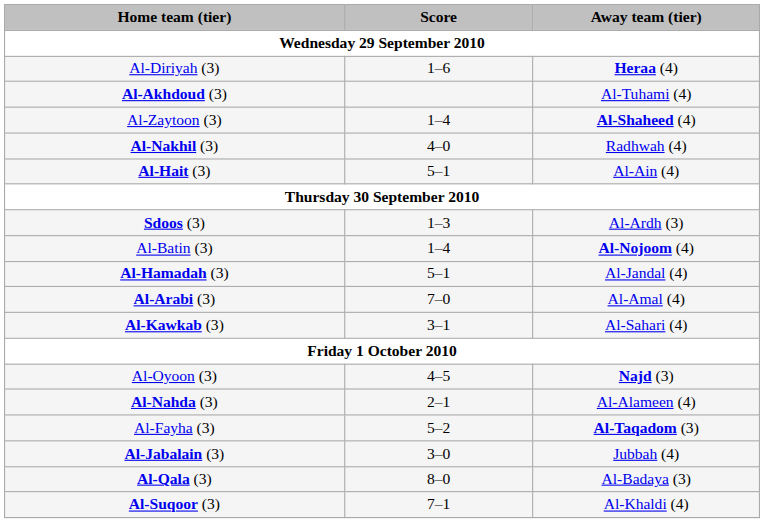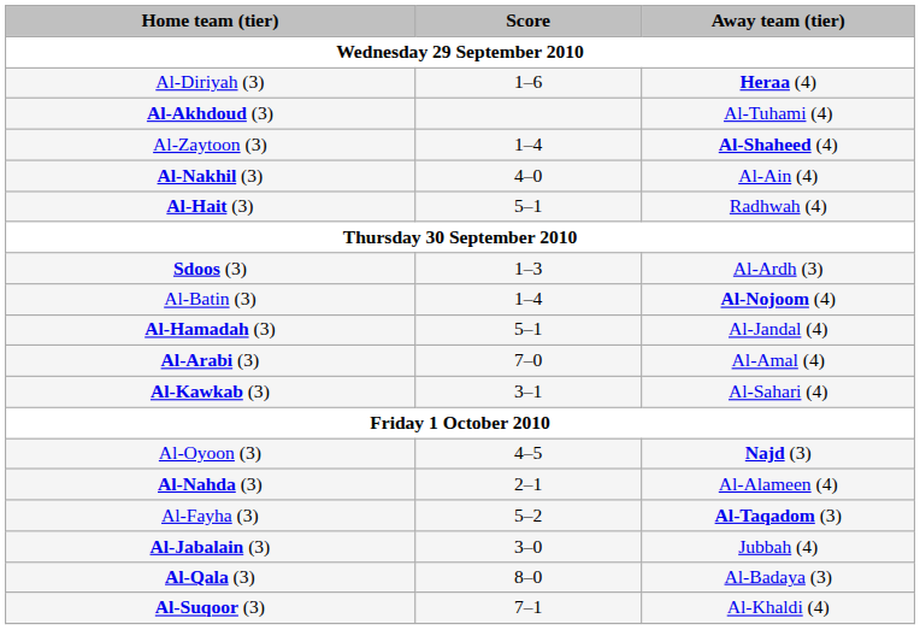Al-Nakhil (3) | Away team (tier): Radhwah (4) -> Al-Ain (4)
Al-Hait (3) | Away team (tier): Al-Ain (4) -> Radhwah (4)
